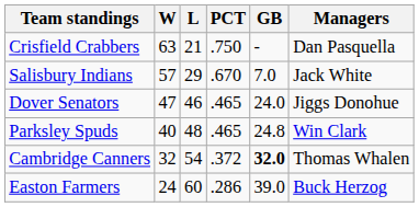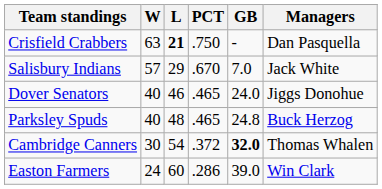Crisfield Crabbers | L: normal -> bold
Dover Senators | W: 47 -> 40
Parksley Spuds | Managers: Win Clark -> Buck Herzog
Cambridge Canners | W: 32 -> 30
Easton Farmers | Managers: Buck Herzog -> Win Clark
